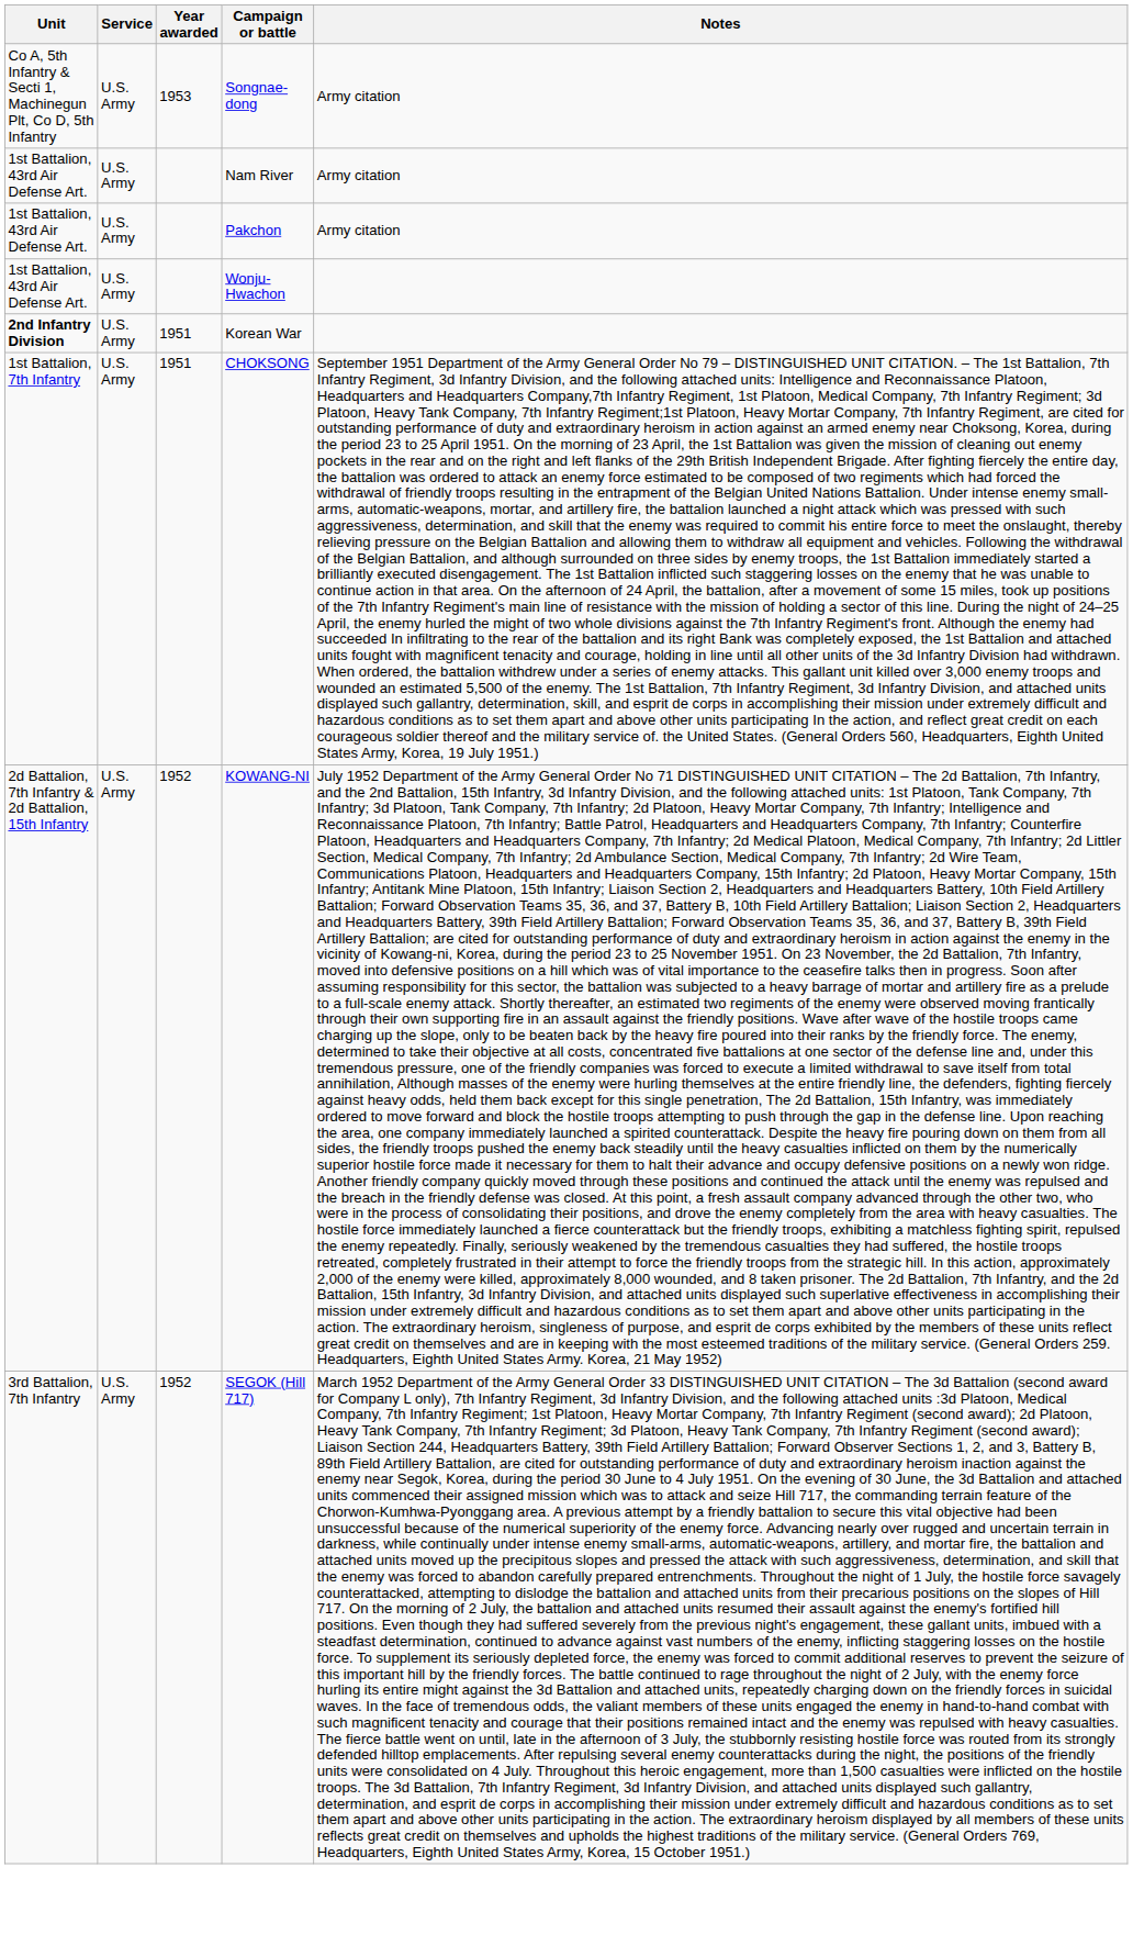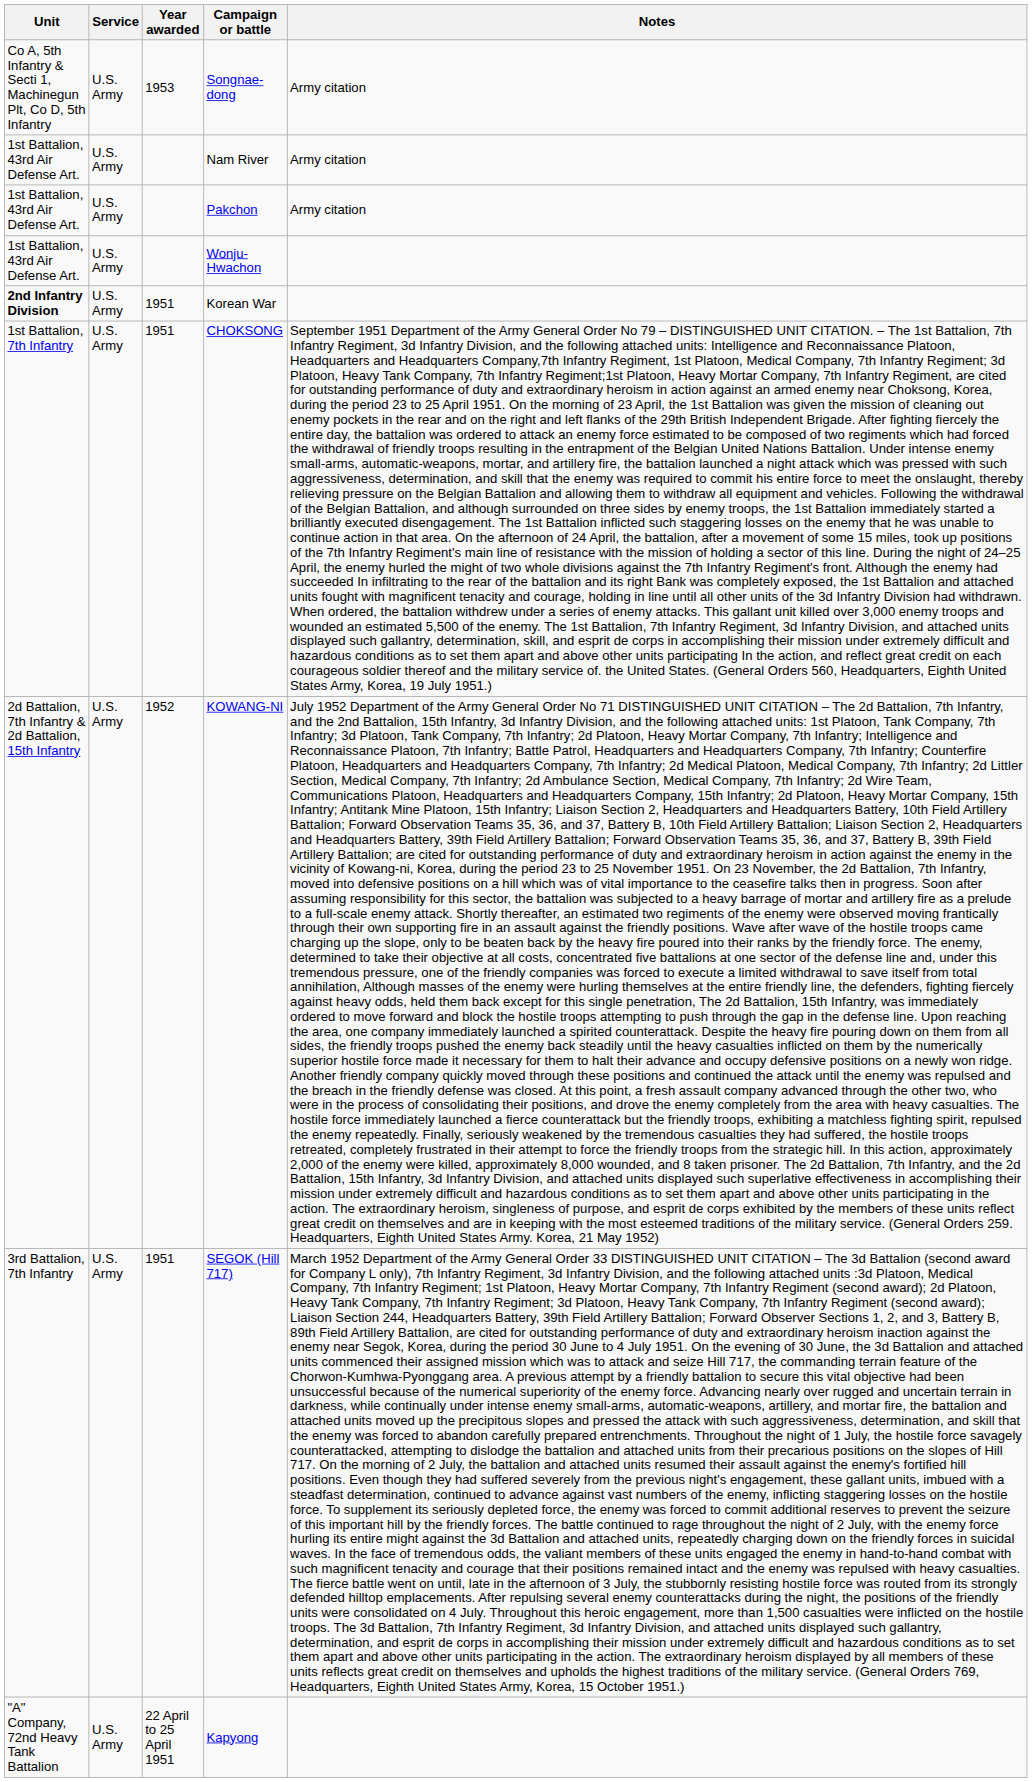SEGOK (Hill 717) | Year awarded: 1952 -> 1951
+ row: "A" Company, 72nd Heavy Tank Battalion | U.S. Army | 22 April to 25 April 1951 | Kapyong
